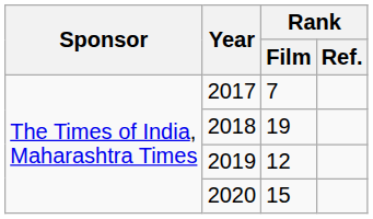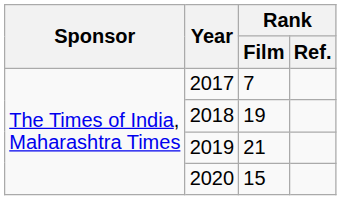2019 | Rank / Film: 12 -> 21
